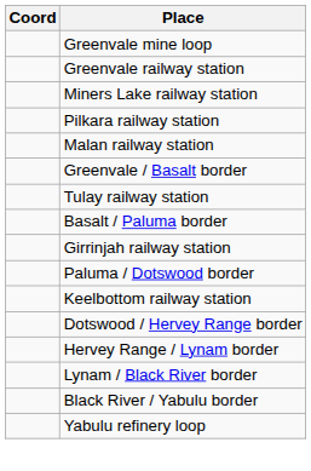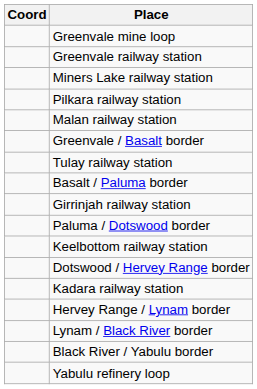+ row: Kadara railway station
